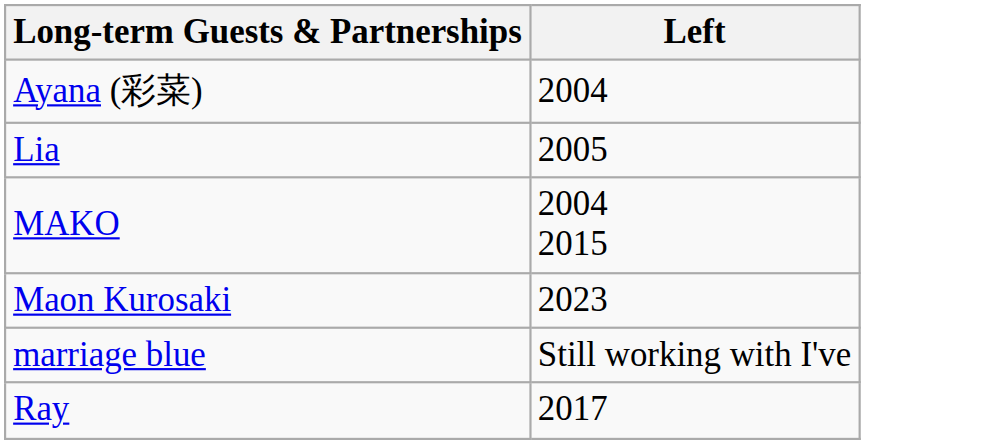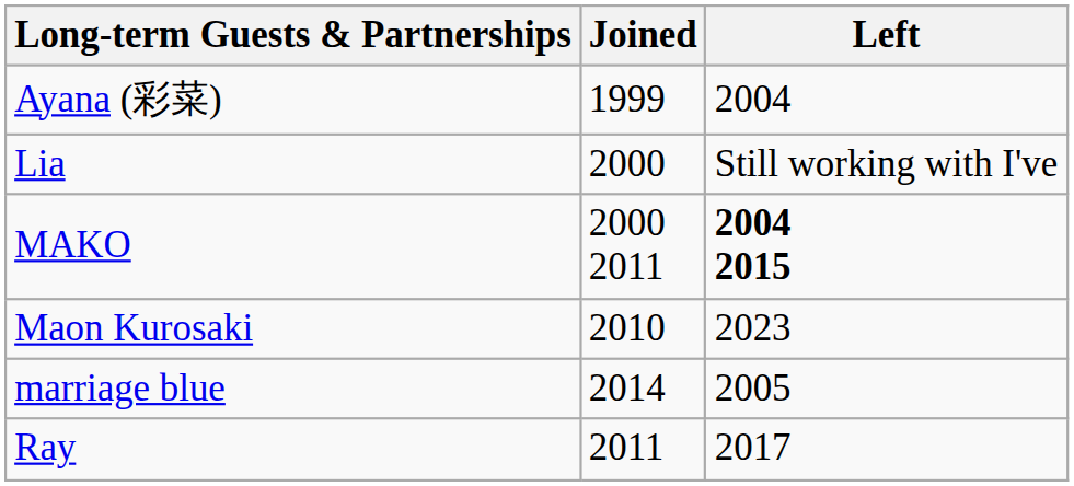+ column: Joined | 1999 | 2000 | 2000 2011 | 2010 | 2014 | 2011
Lia | Left: 2005 -> Still working with I've
MAKO | Left: normal -> bold
marriage blue | Left: Still working with I've -> 2005
